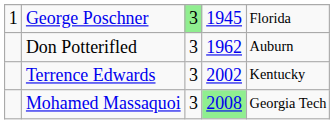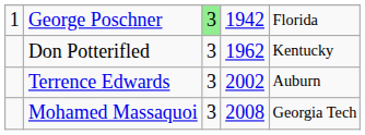George Poschner | column 4: 1945 -> 1942
Don Potterifled | column 5: Auburn -> Kentucky
Terrence Edwards | column 5: Kentucky -> Auburn
Mohamed Massaquoi | column 4: lightgreen background -> no background
